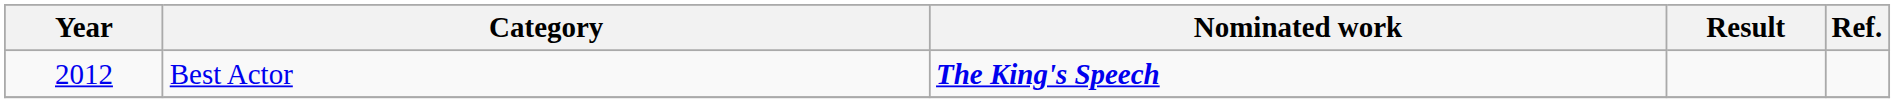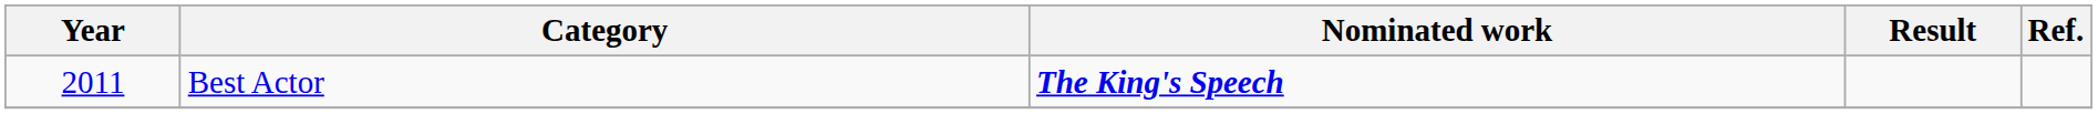Best Actor | Year: 2012 -> 2011
